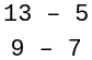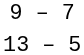rows swapped: 13 – 5 <-> 9 – 7
